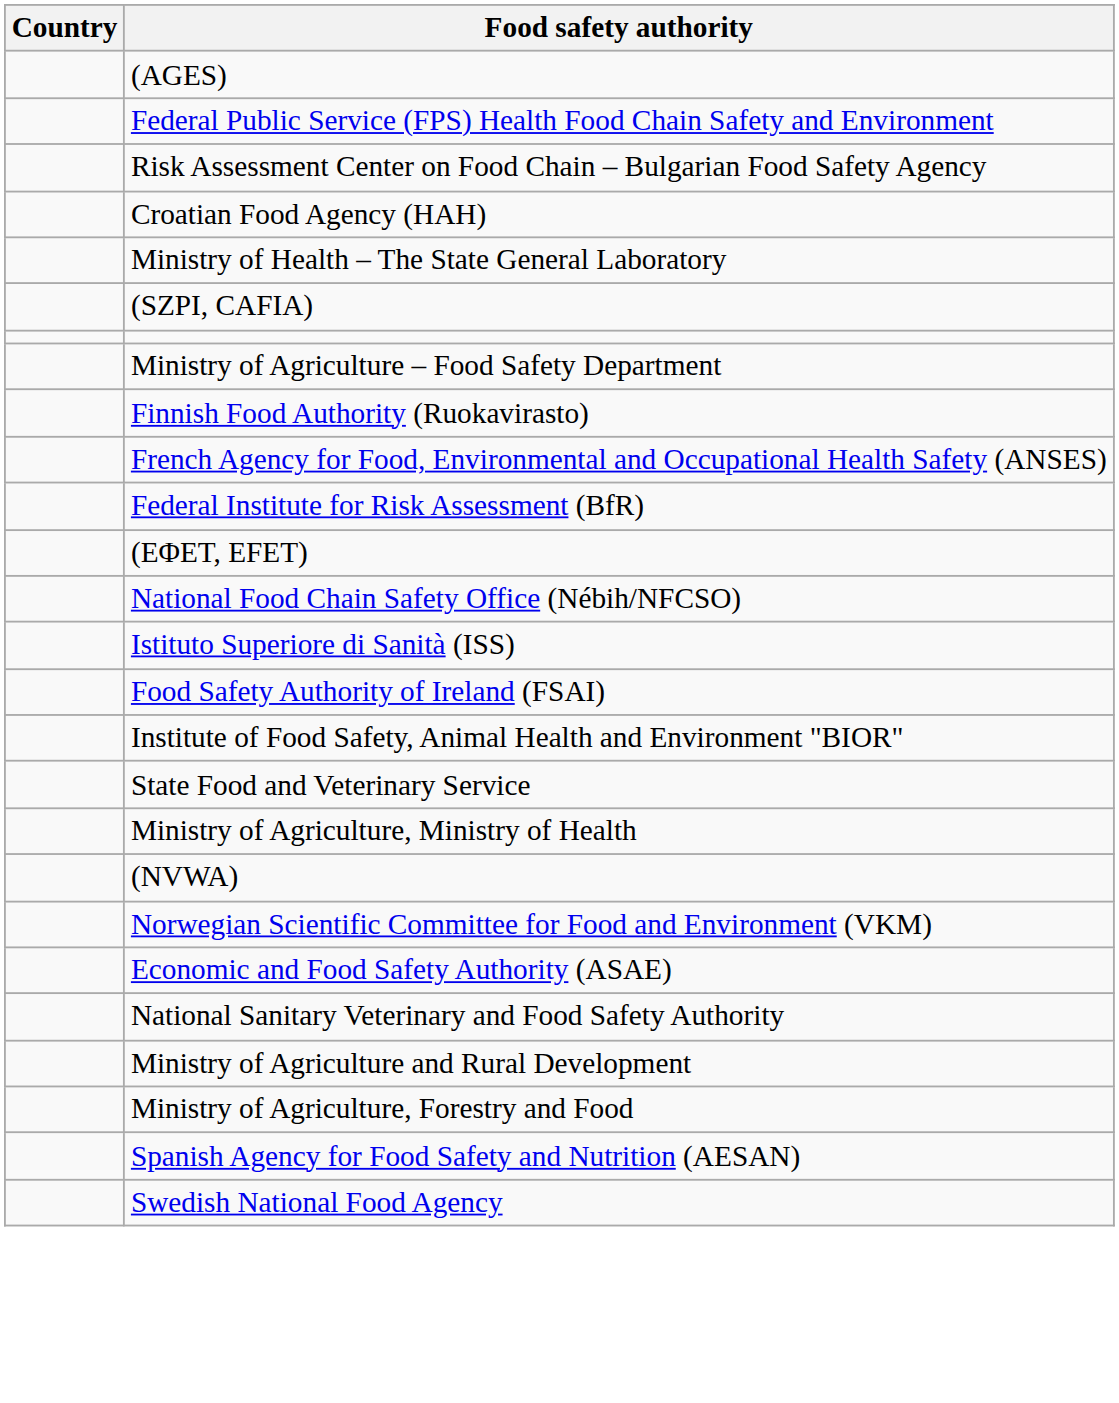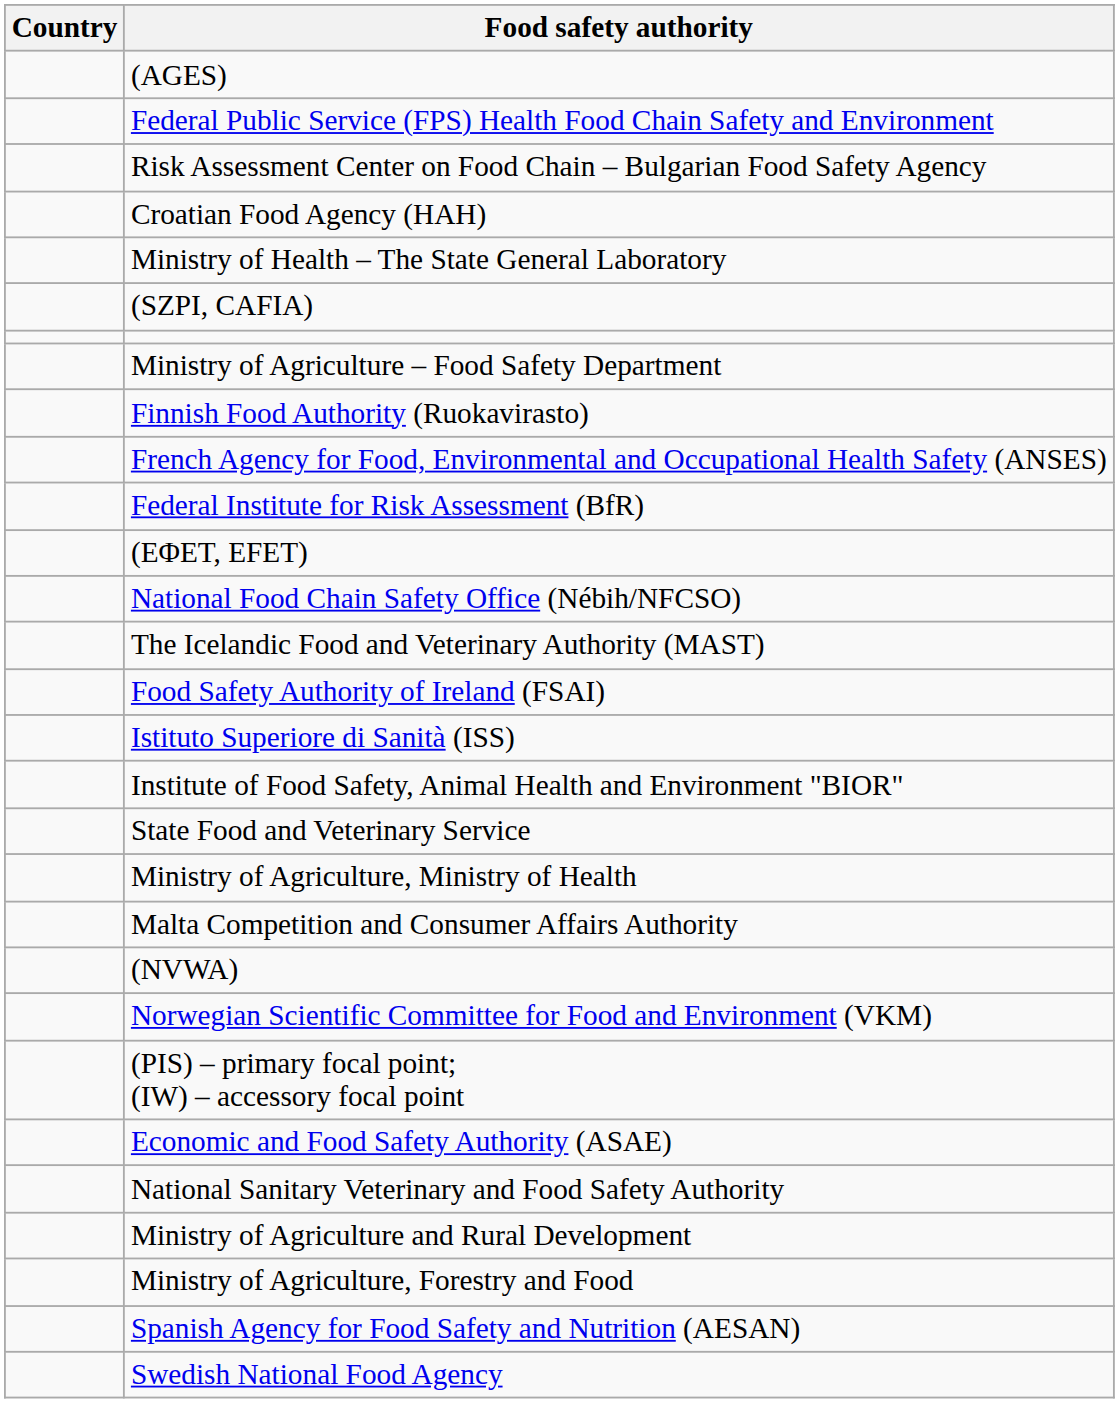+ row: The Icelandic Food and Veterinary Authority (MAST)
rows swapped: Food Safety Authority of Ireland (FSAI) <-> Istituto Superiore di Sanità (ISS)
+ row: Malta Competition and Consumer Affairs Authority
+ row: (PIS) – primary focal point; (IW) – accessory focal point
